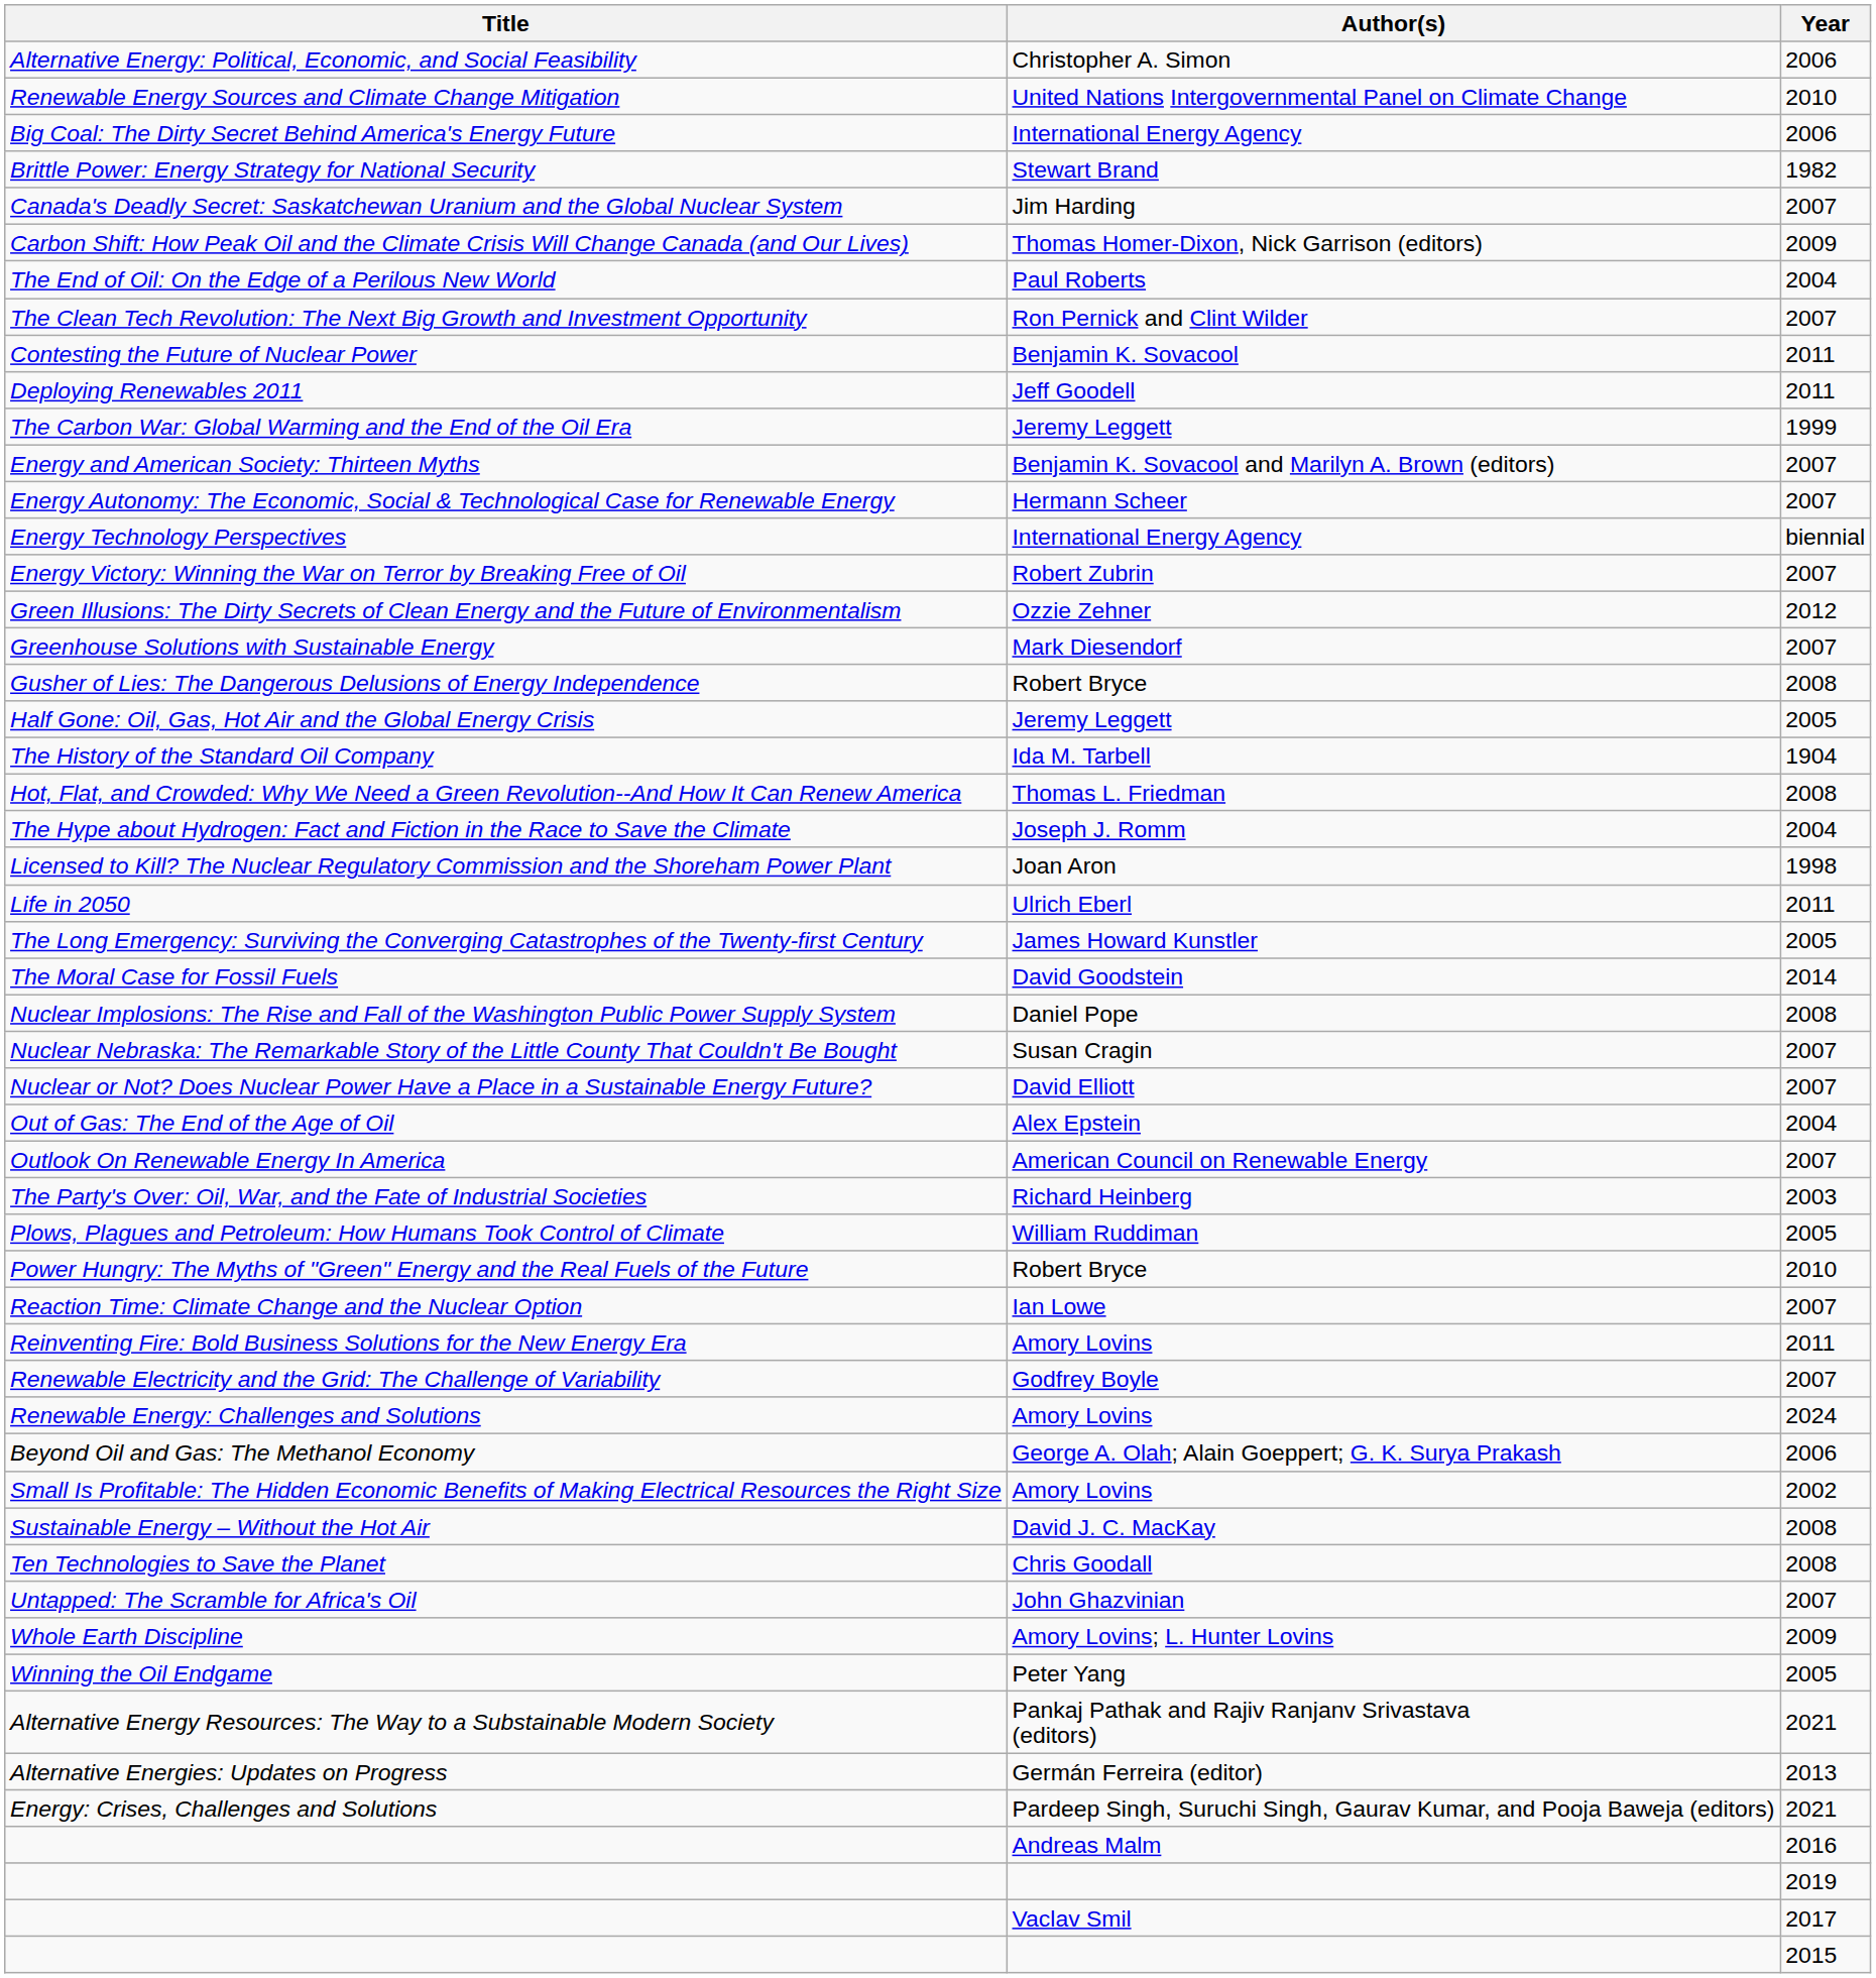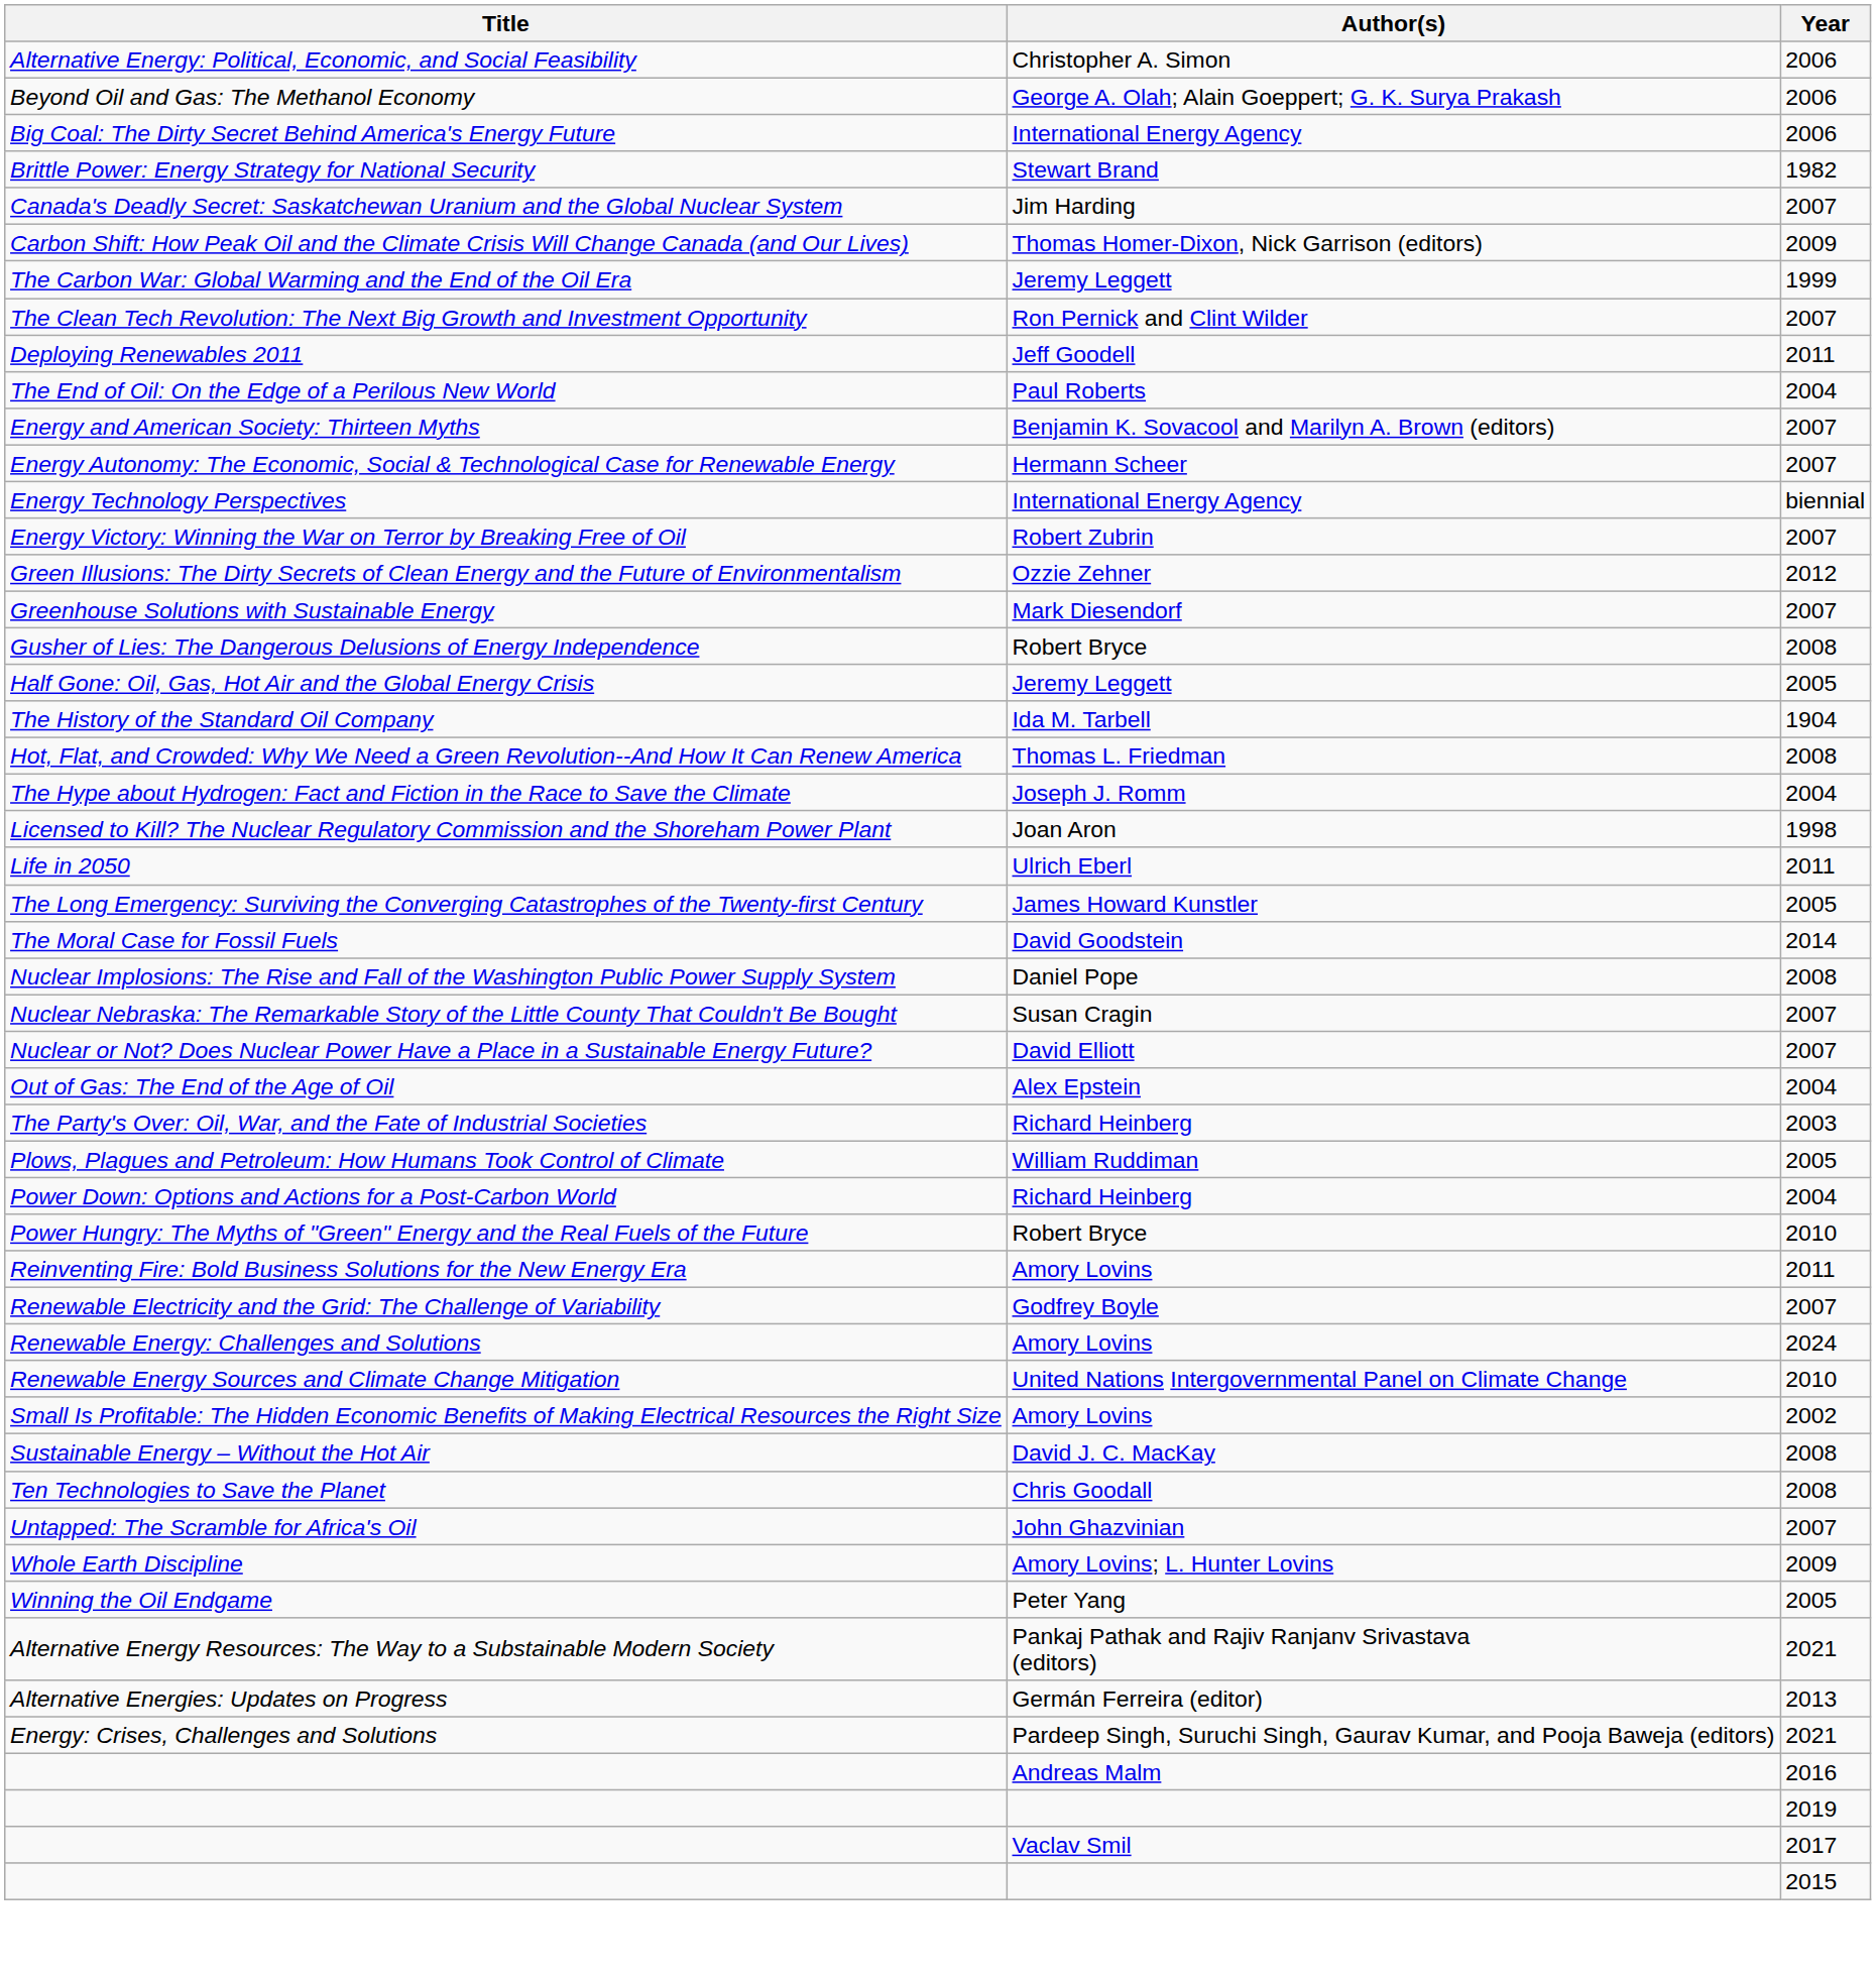rows swapped: Beyond Oil and Gas: The Methanol Economy <-> Renewable Energy Sources and Climate Change Mitigation
rows swapped: The Carbon War: Global Warming and the End of the Oil Era <-> The End of Oil: On the Edge of a Perilous New World
- row: Contesting the Future of Nuclear Power | Benjamin K. Sovacool | 2011
- row: Outlook On Renewable Energy In America | American Council on Renewable Energy | 2007
+ row: Power Down: Options and Actions for a Post-Carbon World | Richard Heinberg | 2004
- row: Reaction Time: Climate Change and the Nuclear Option | Ian Lowe | 2007
